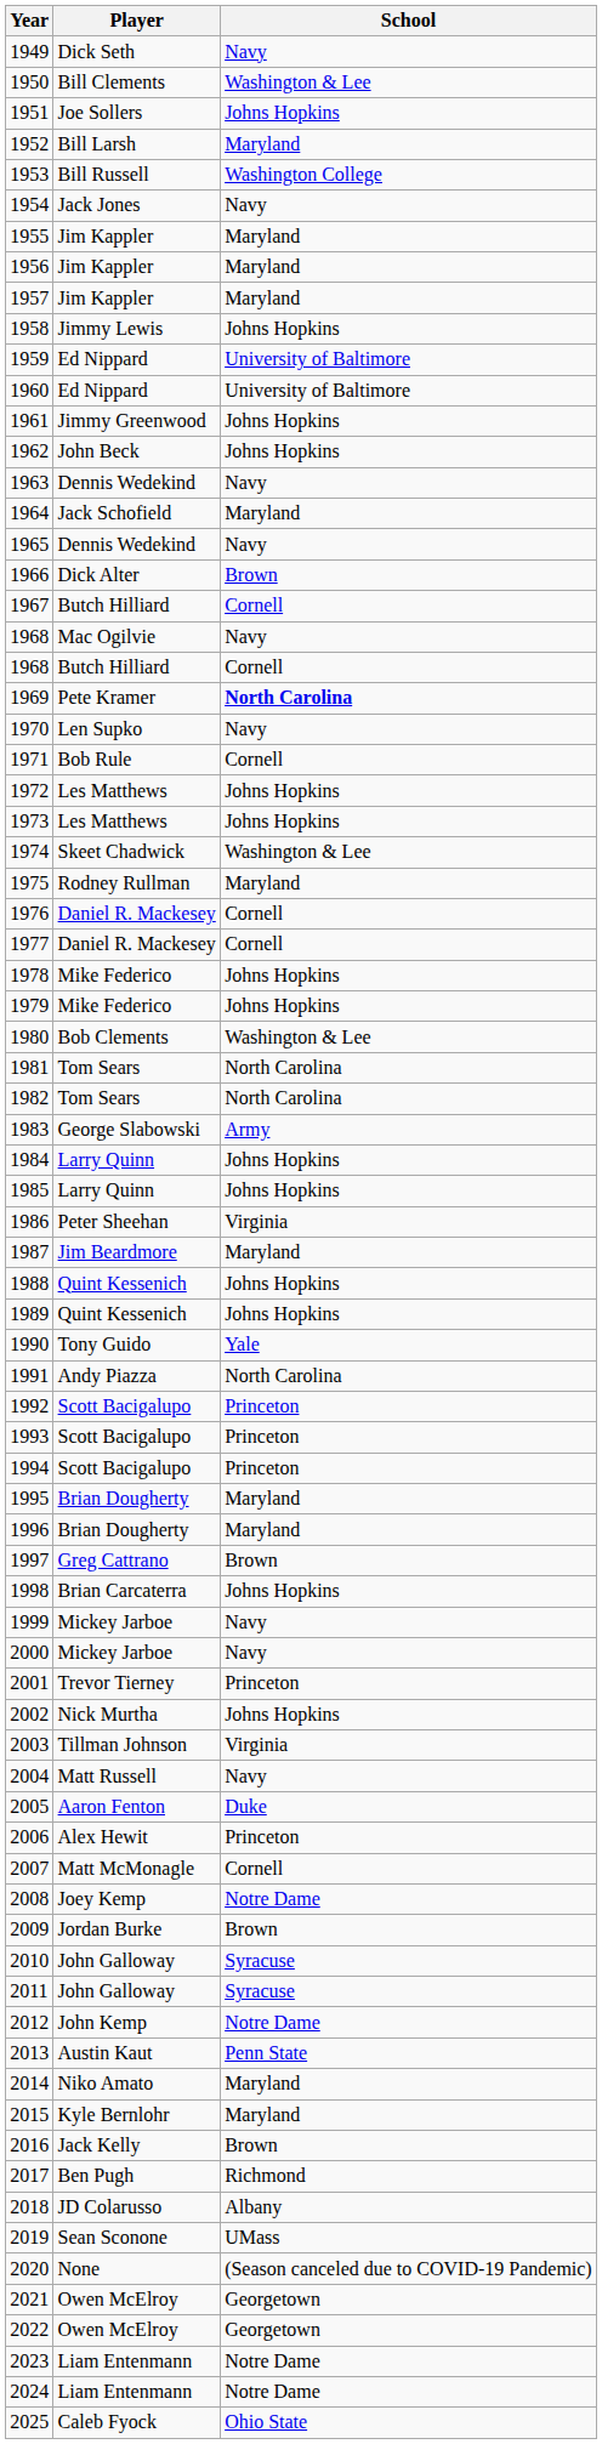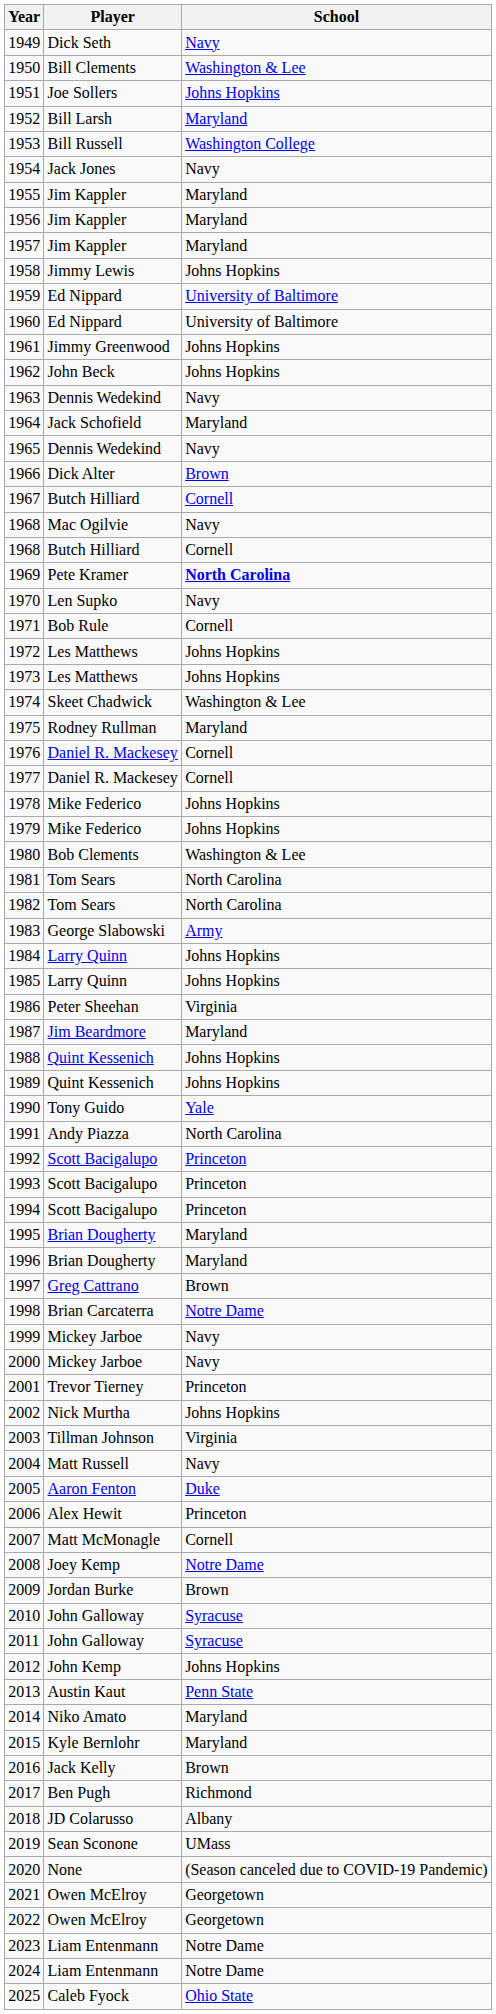1998 | School: Johns Hopkins -> Notre Dame
2012 | School: Notre Dame -> Johns Hopkins
